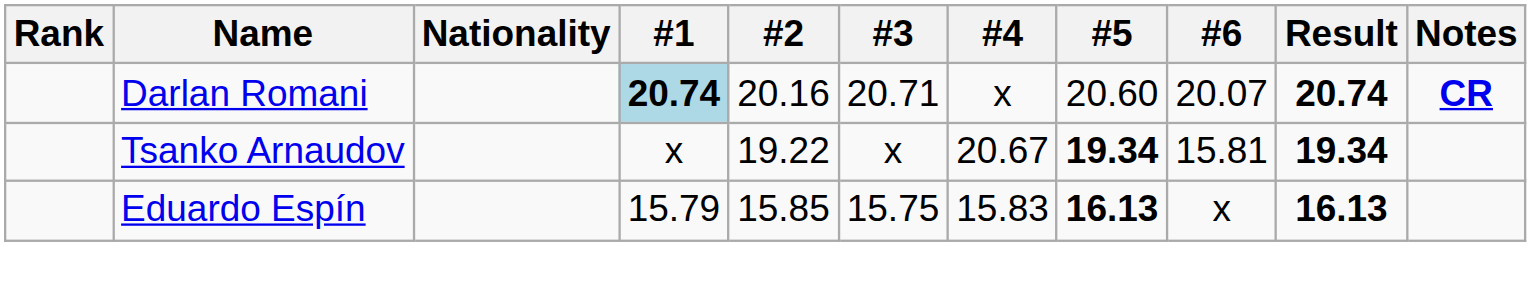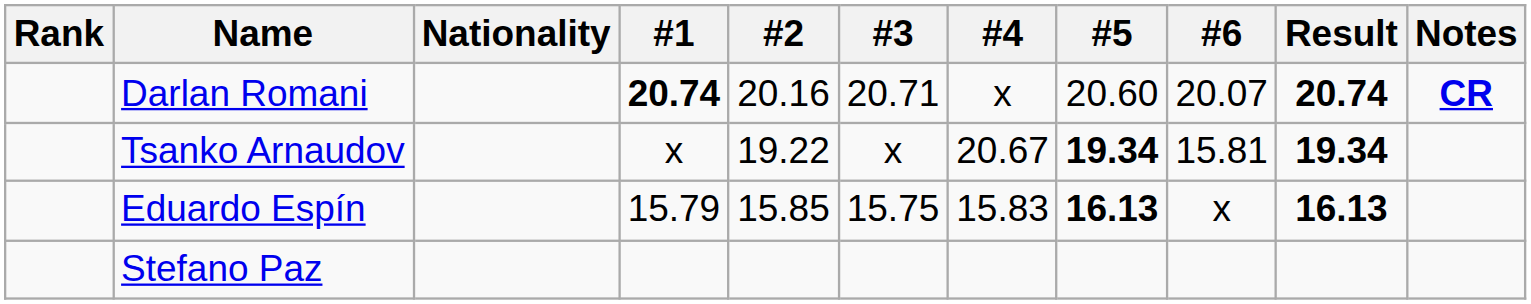Darlan Romani | #1: lightblue background -> no background
+ row: Stefano Paz
